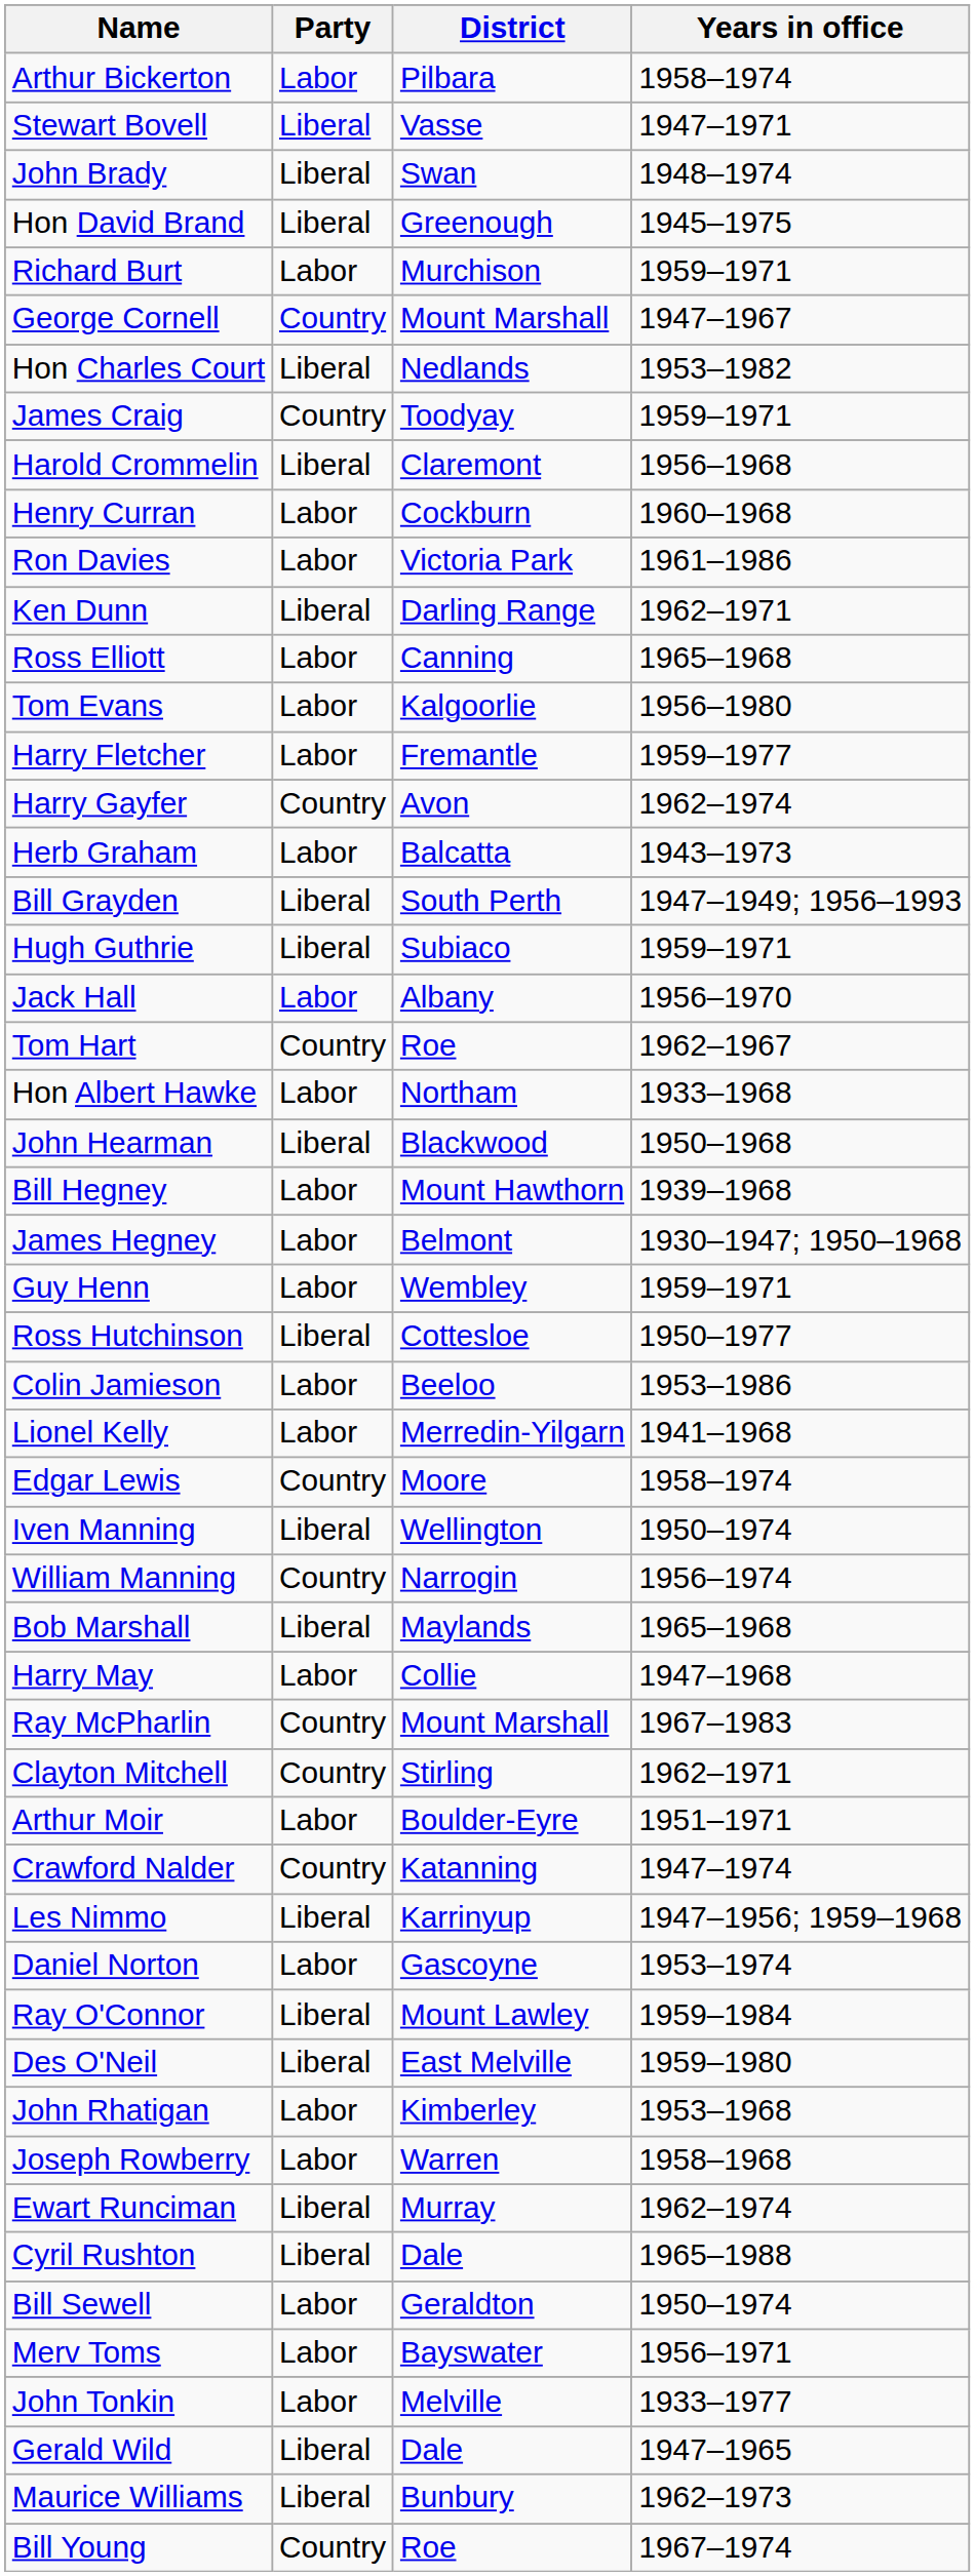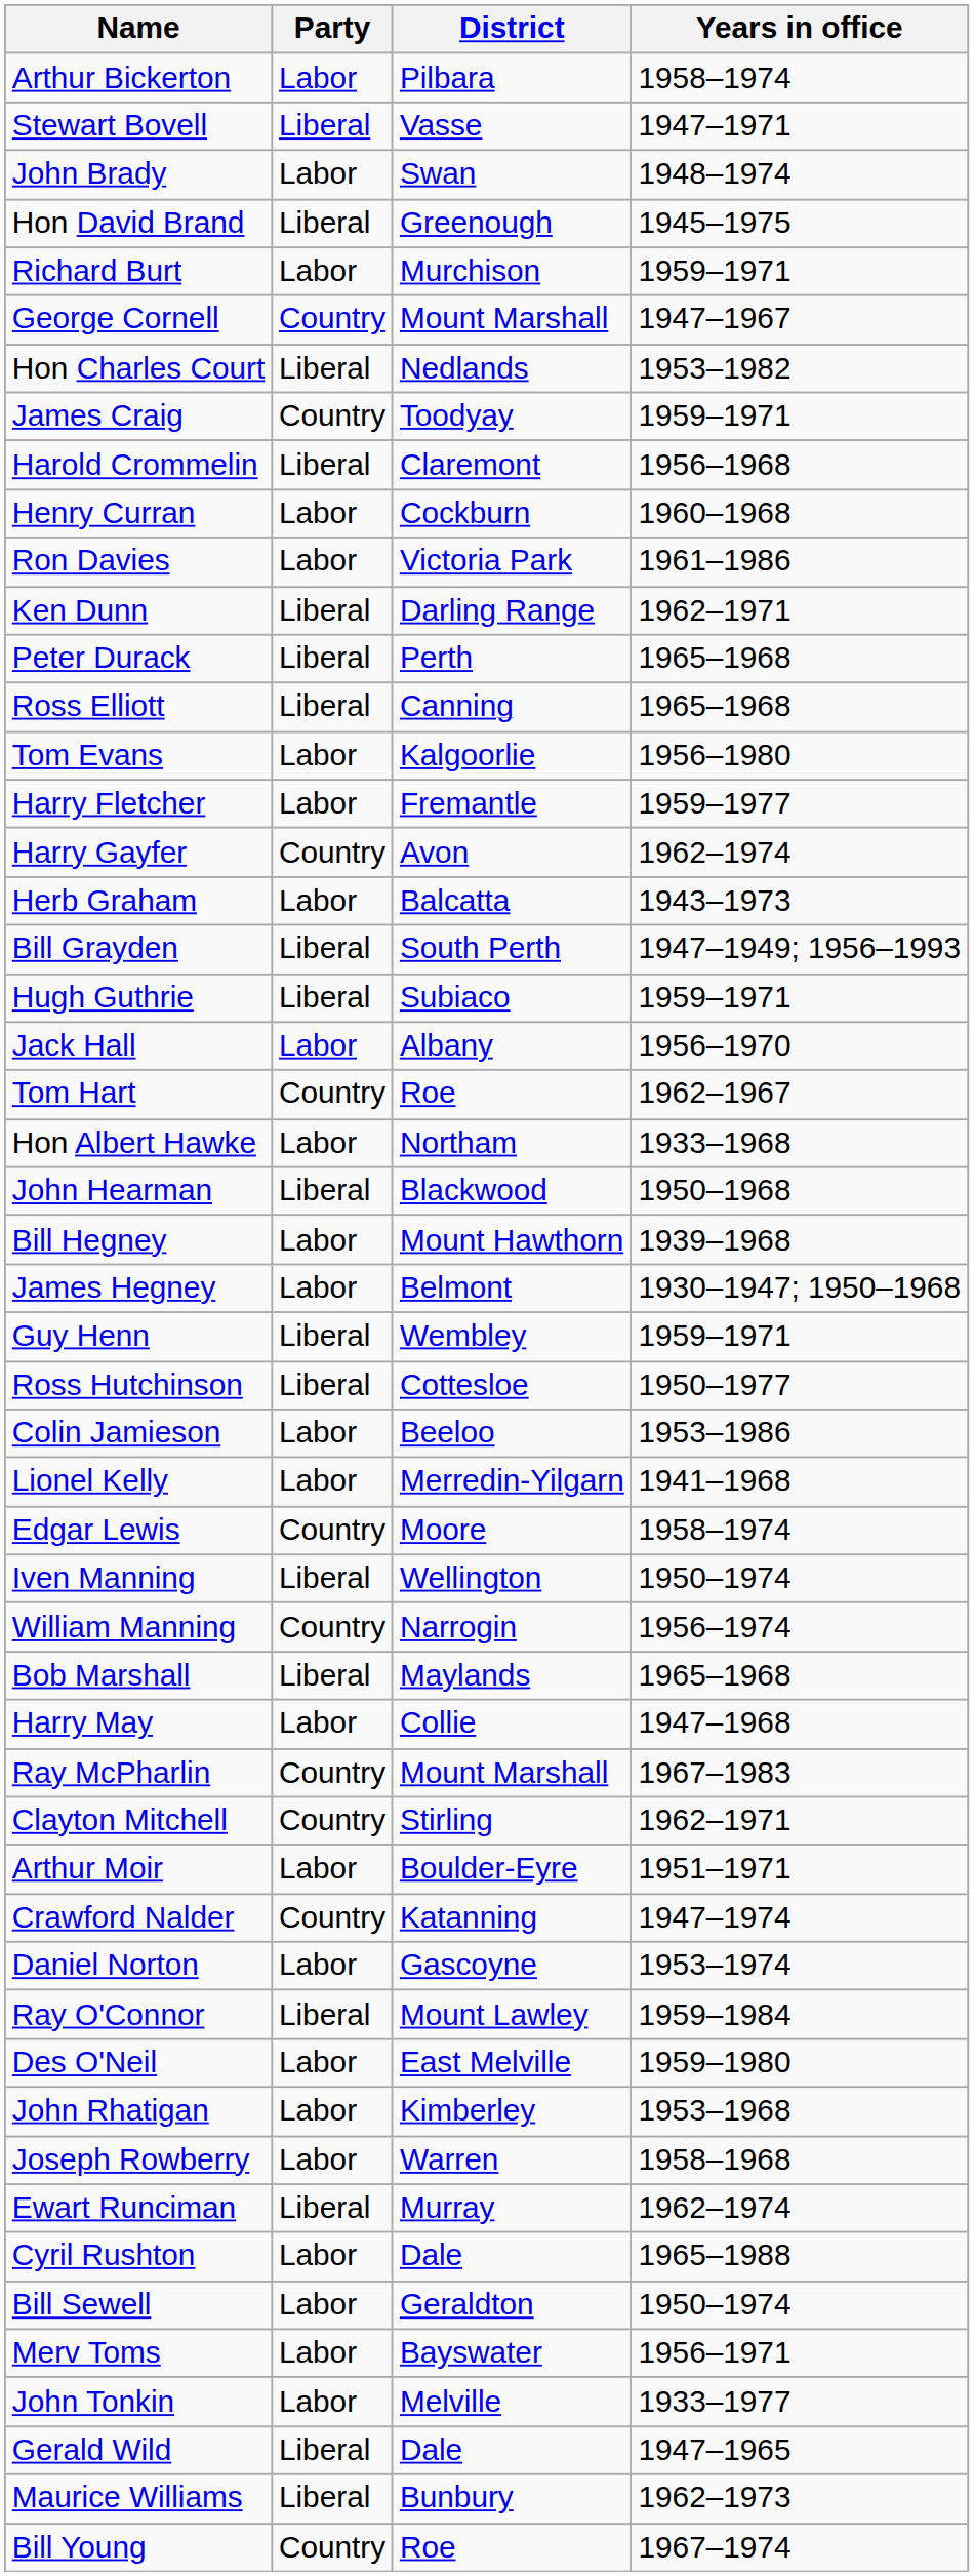John Brady | Party: Liberal -> Labor
+ row: Peter Durack | Liberal | Perth | 1965–1968
Ross Elliott | Party: Labor -> Liberal
Guy Henn | Party: Labor -> Liberal
- row: Les Nimmo | Liberal | Karrinyup | 1947–1956; 1959–1968
Des O'Neil | Party: Liberal -> Labor
Cyril Rushton | Party: Liberal -> Labor
